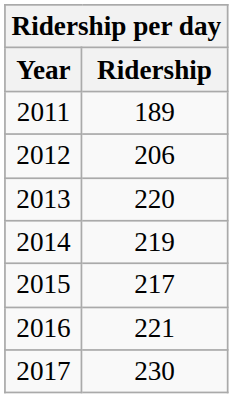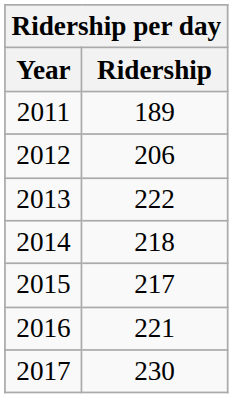2013 | Ridership: 220 -> 222
2014 | Ridership: 219 -> 218
